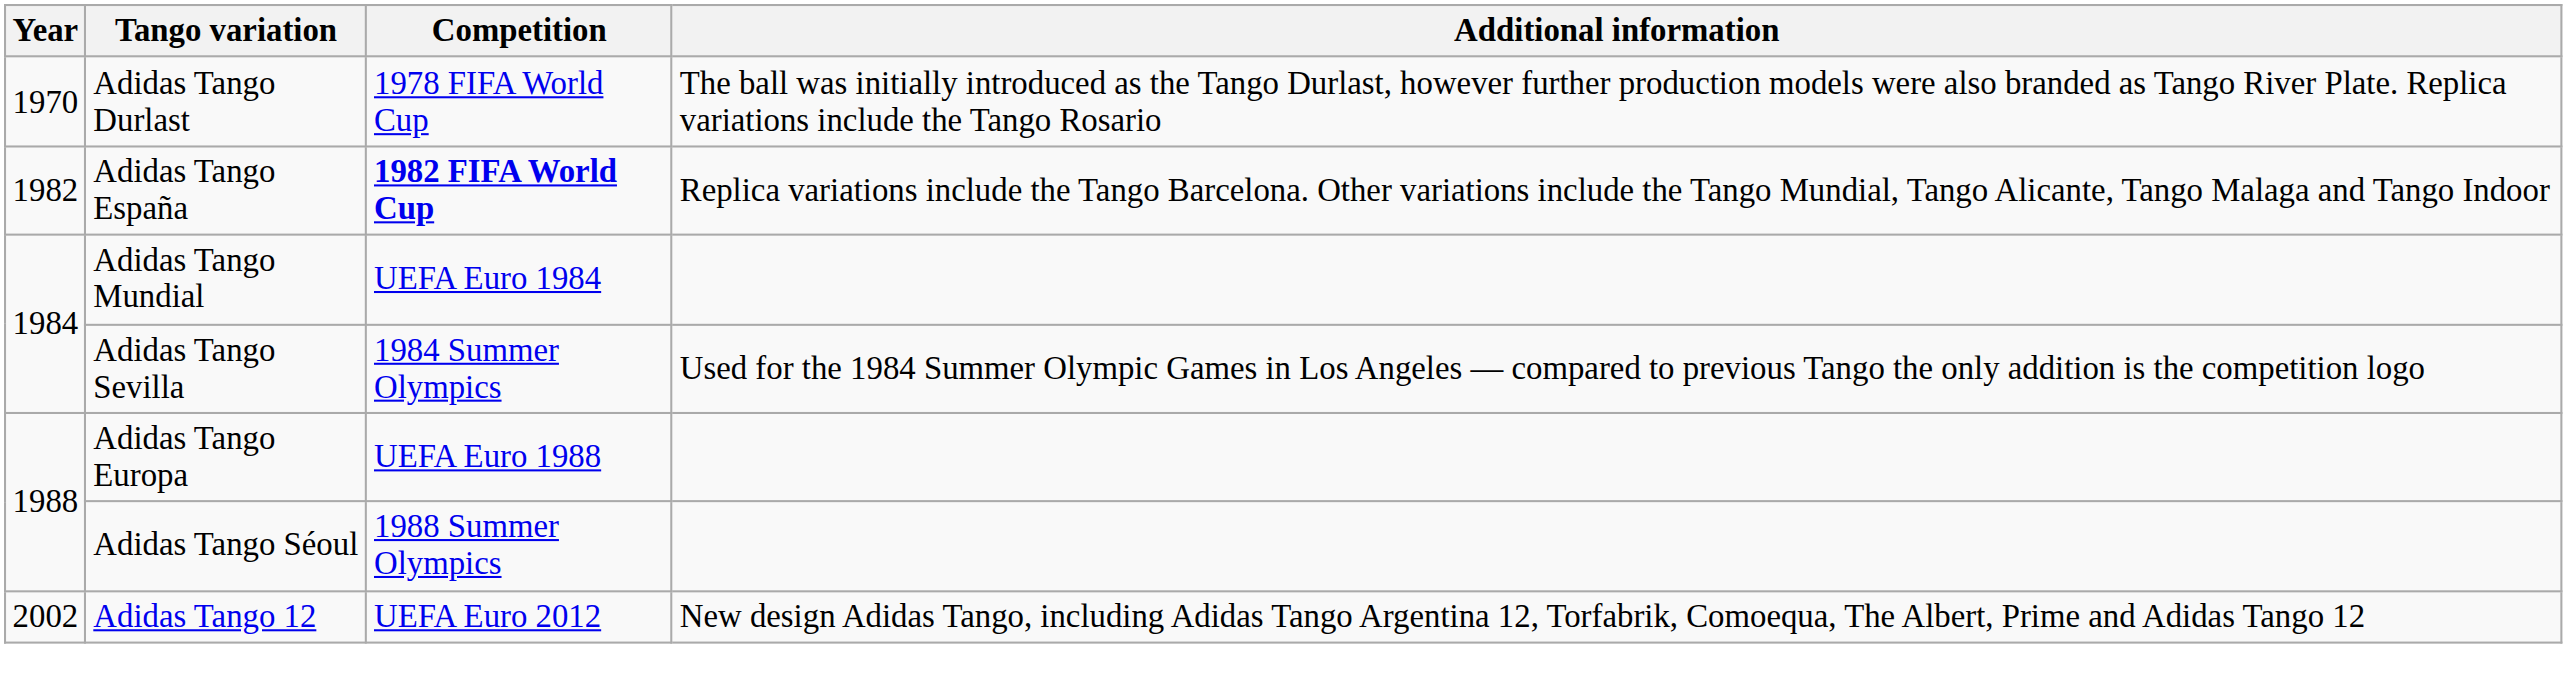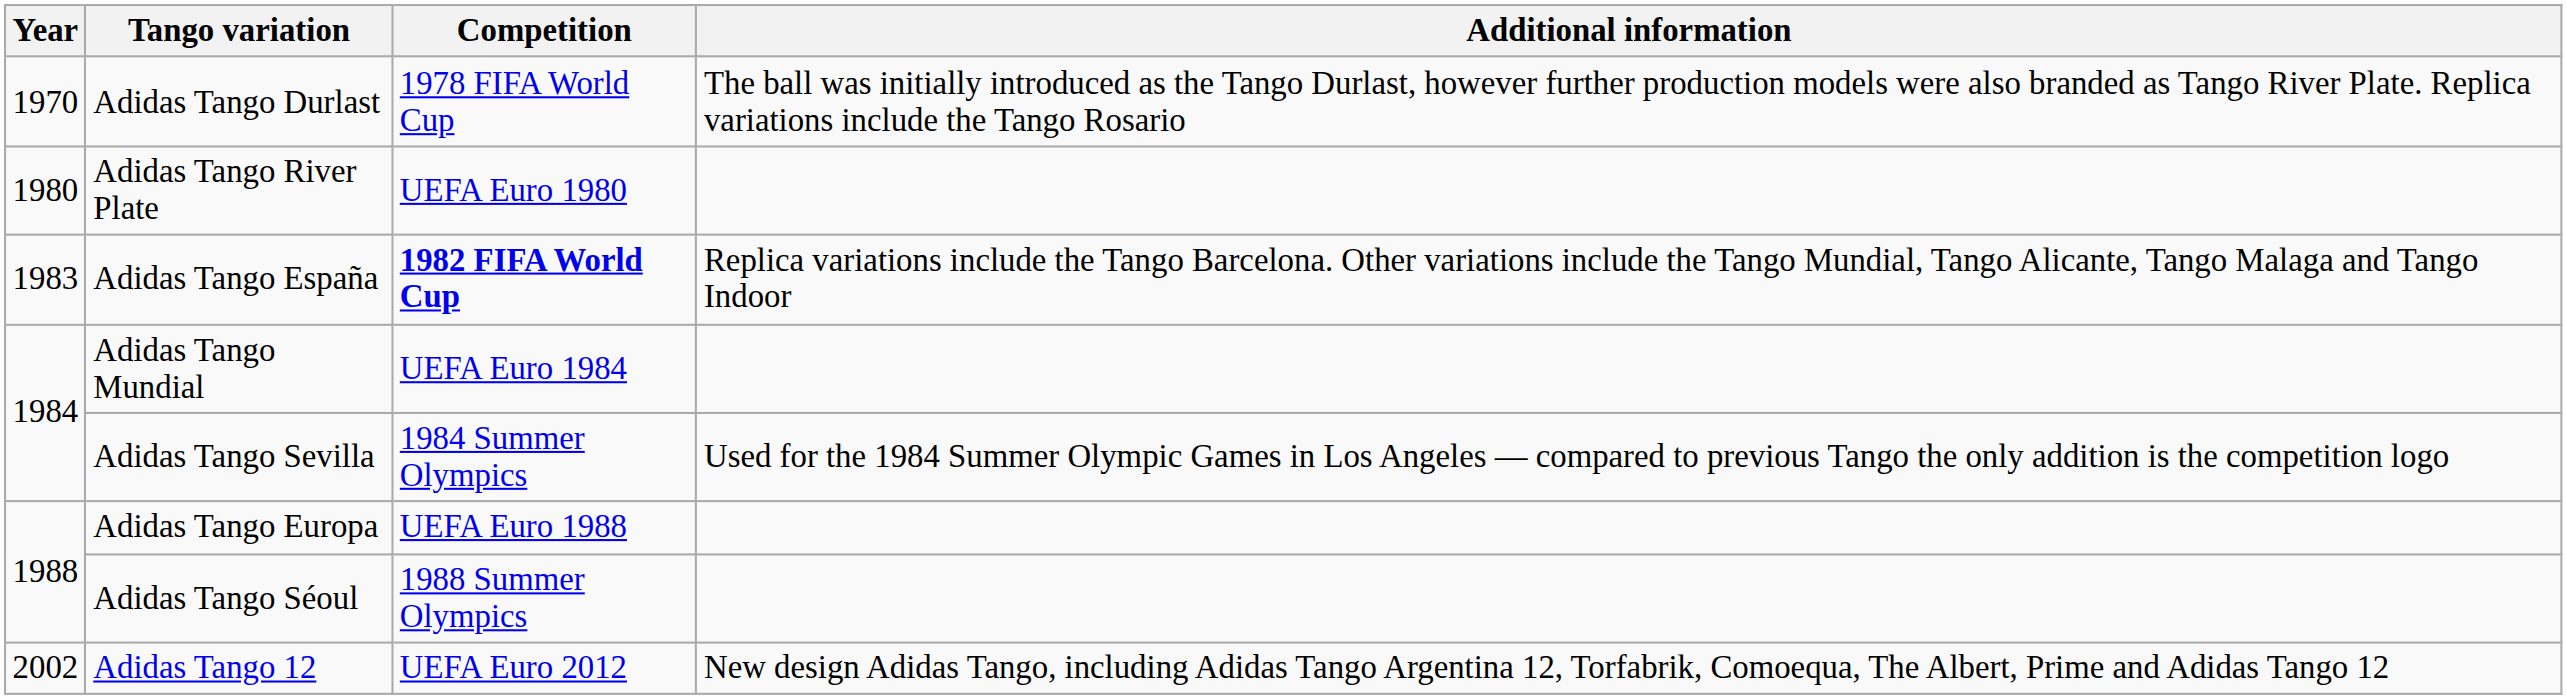+ row: 1980 | Adidas Tango River Plate | UEFA Euro 1980
Adidas Tango España | Year: 1982 -> 1983
